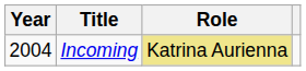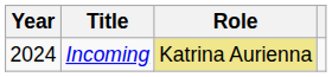Incoming | Year: 2004 -> 2024
